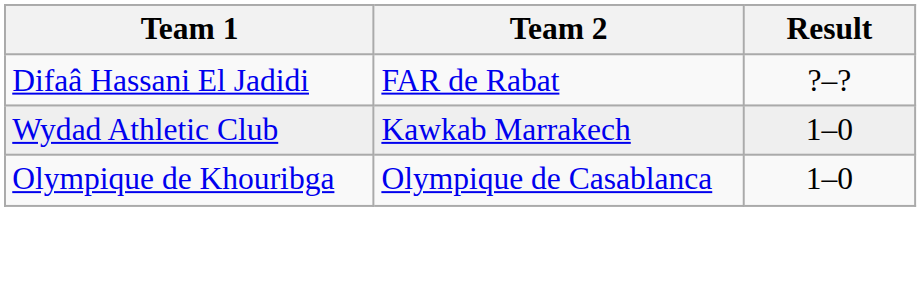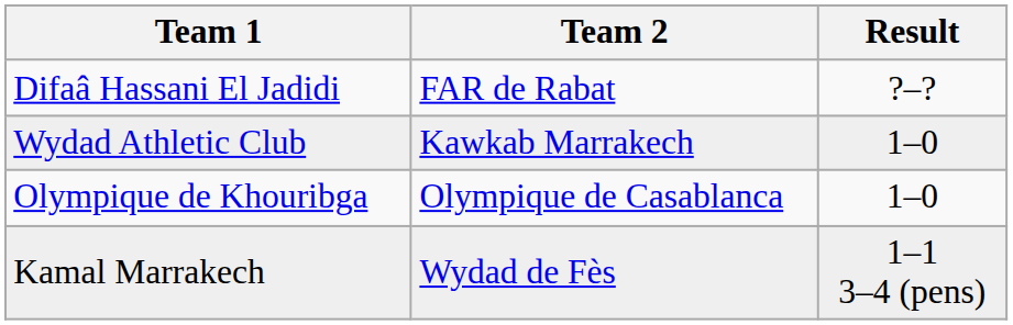+ row: Kamal Marrakech | Wydad de Fès | 1–1 3–4 (pens)
